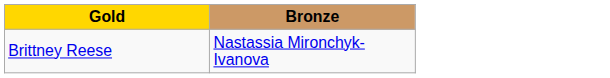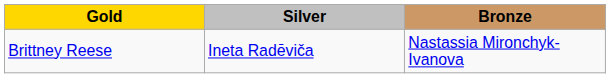+ column: Silver | Ineta Radēviča
